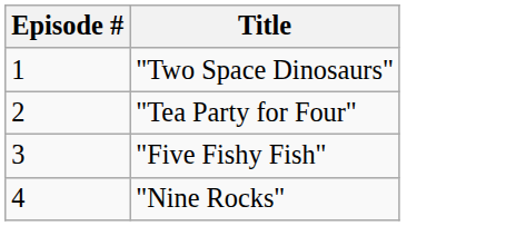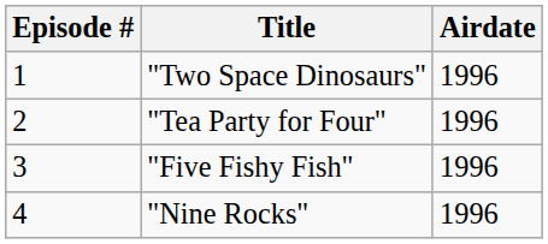+ column: Airdate | 1996 | 1996 | 1996 | 1996
